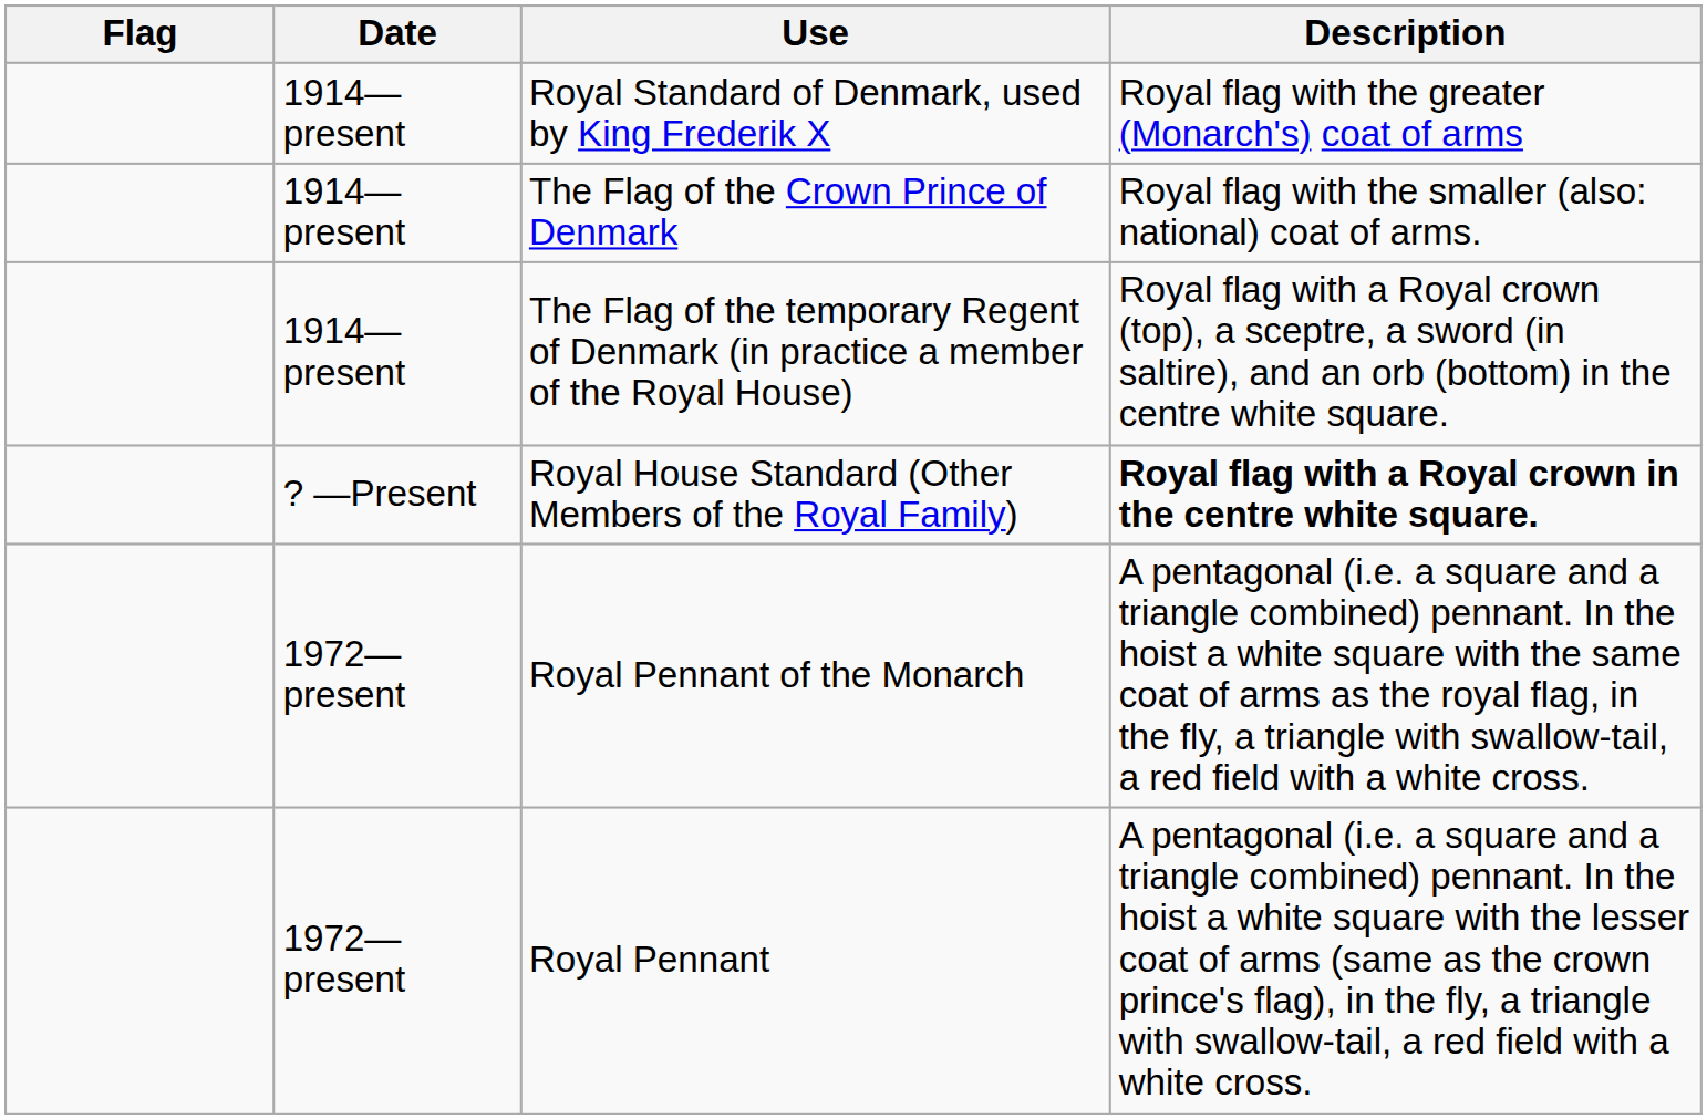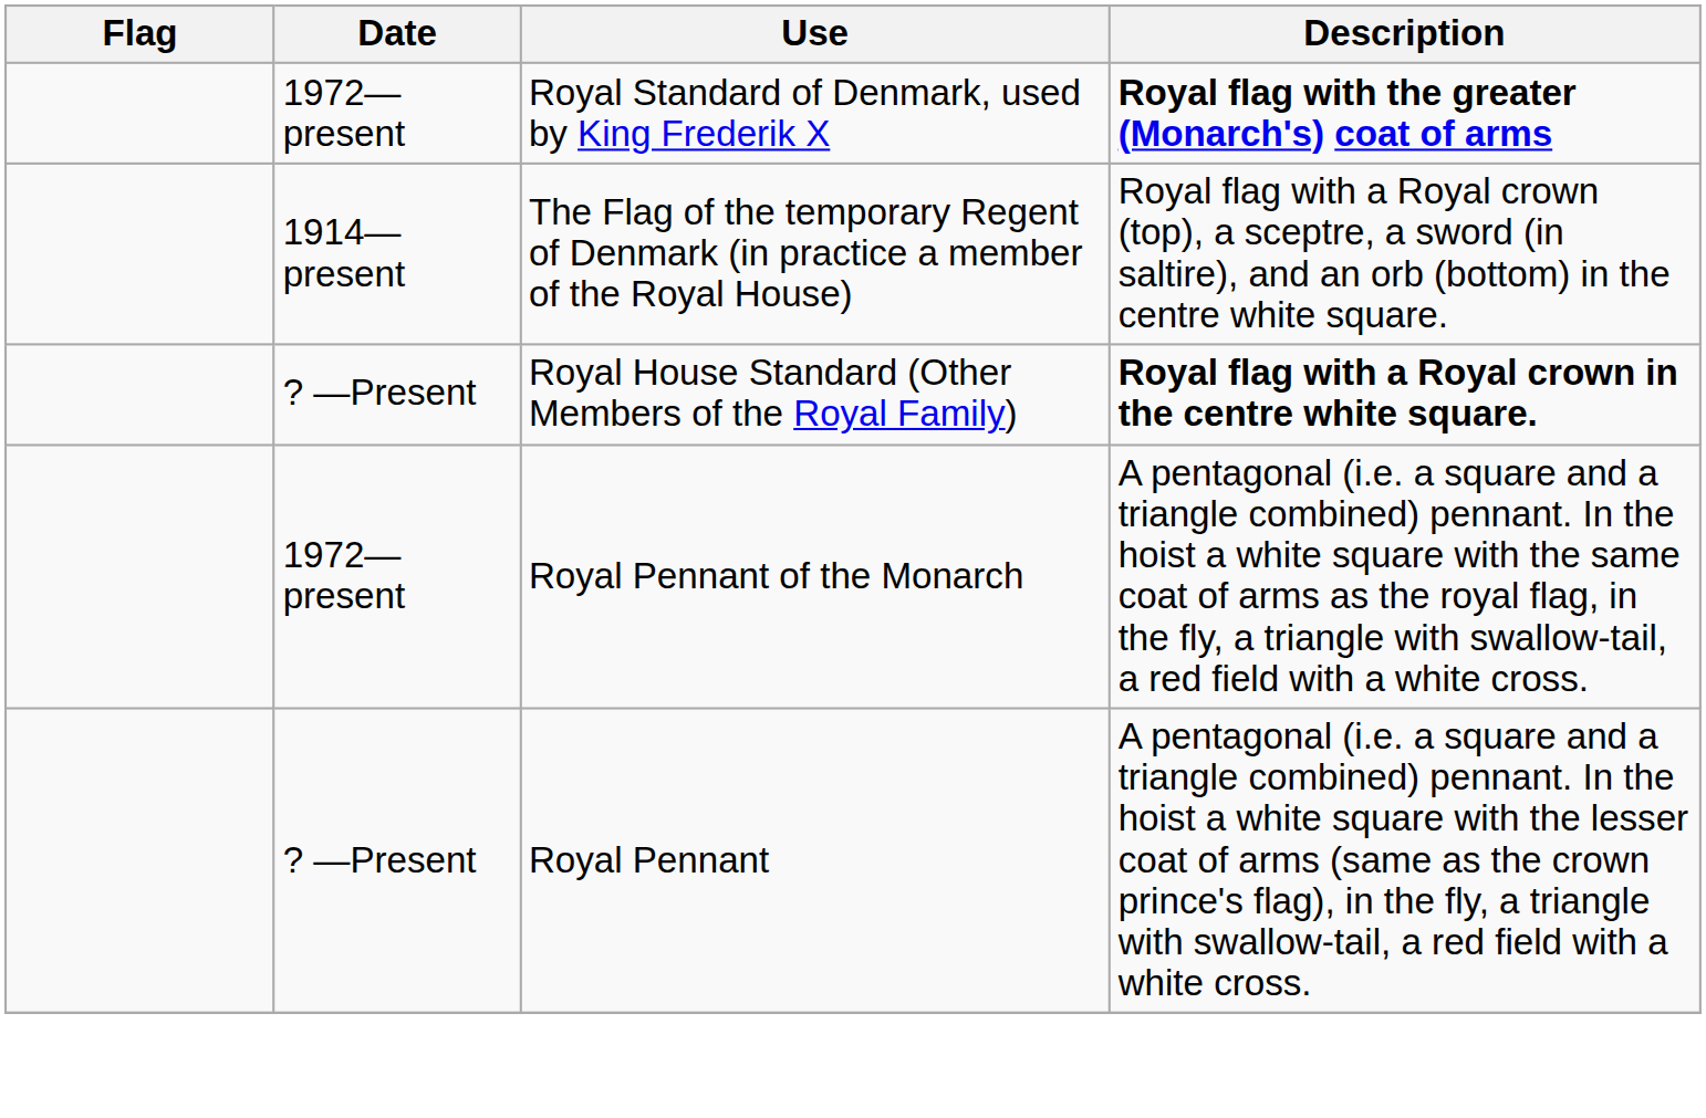Royal Standard of Denmark, used by King Frederik X | Date: 1914—present -> 1972—present
Royal Standard of Denmark, used by King Frederik X | Description: normal -> bold
- row: 1914—present | The Flag of the Crown Prince of Denmark | Royal flag with the smaller (also: national) coat of arms.
Royal Pennant | Date: 1972—present -> ? —Present
